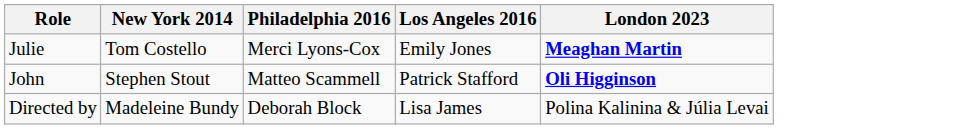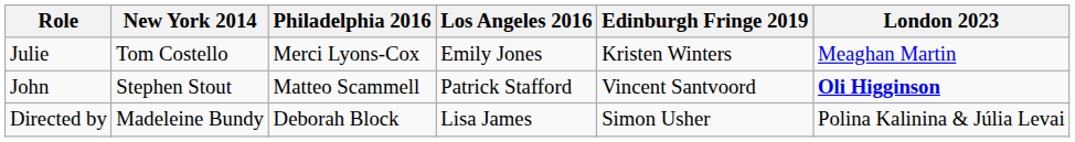+ column: Edinburgh Fringe 2019 | Kristen Winters | Vincent Santvoord | Simon Usher
Julie | London 2023: bold -> normal
